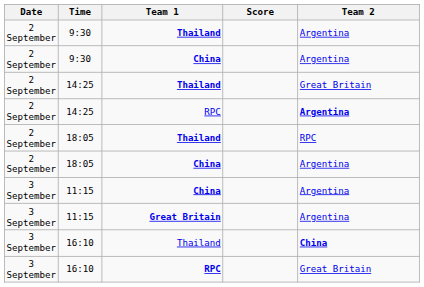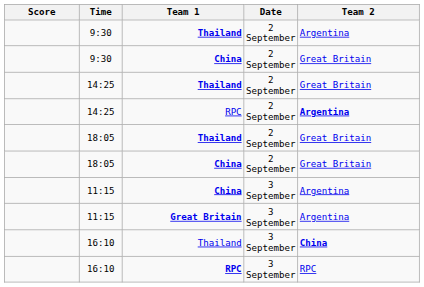columns swapped: Date <-> Score
9:30 / China | Team 2: Argentina -> Great Britain
18:05 / Thailand | Team 2: RPC -> Great Britain
18:05 / China | Team 2: Argentina -> Great Britain
16:10 / RPC | Team 2: Great Britain -> RPC
